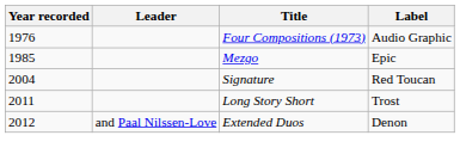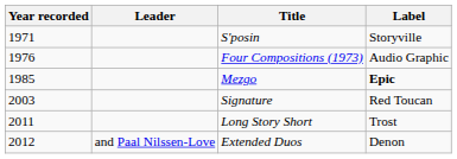+ row: 1971 | S'posin | Storyville
Mezgo | Label: normal -> bold
Signature | Year recorded: 2004 -> 2003
